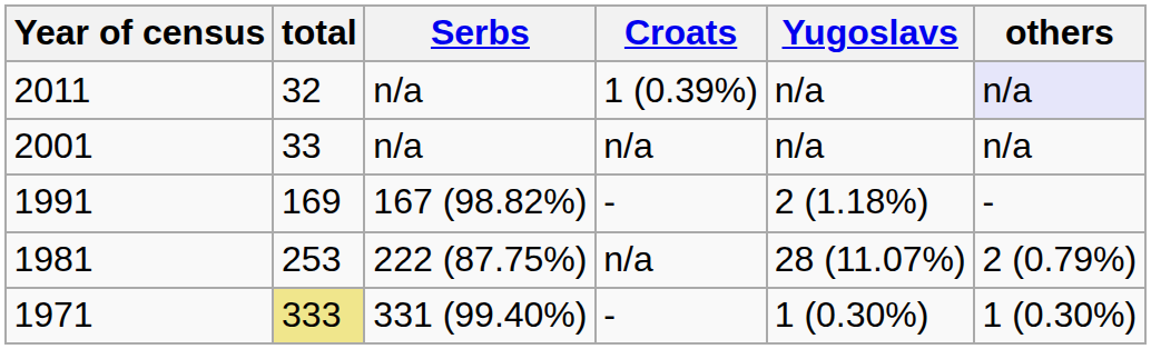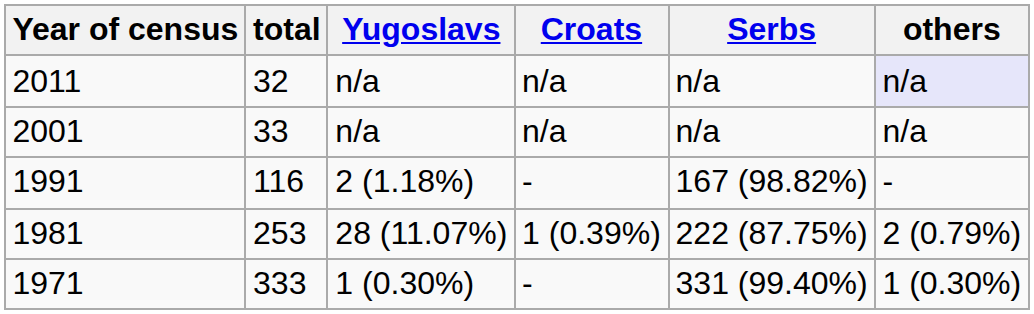columns swapped: Serbs <-> Yugoslavs
2011 | Croats: 1 (0.39%) -> n/a
1991 | total: 169 -> 116
1981 | Croats: n/a -> 1 (0.39%)
1971 | total: khaki background -> no background
